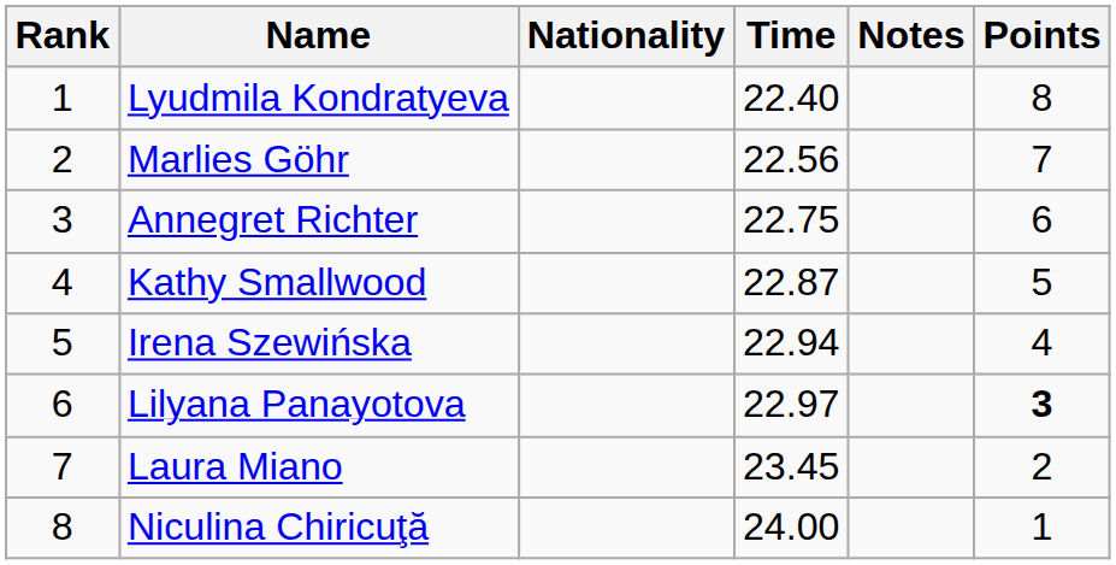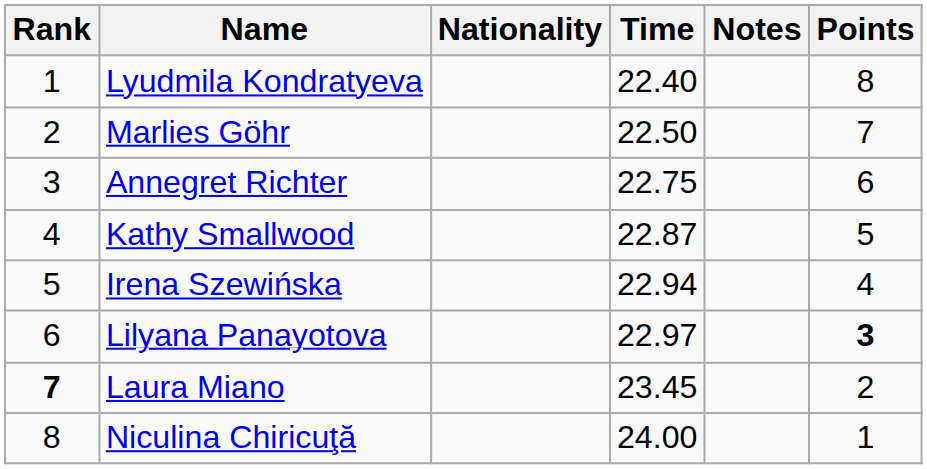Marlies Göhr | Time: 22.56 -> 22.50
Laura Miano | Rank: normal -> bold
